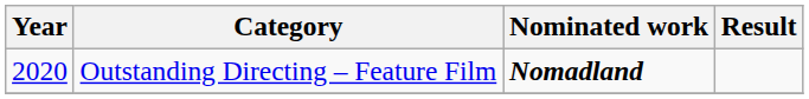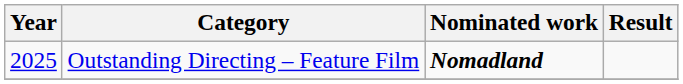Outstanding Directing – Feature Film | Year: 2020 -> 2025
